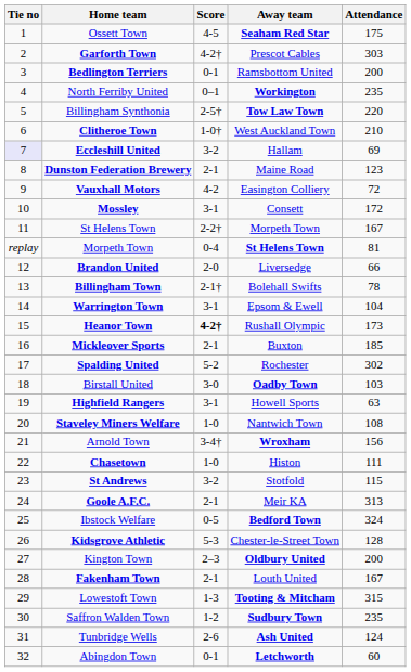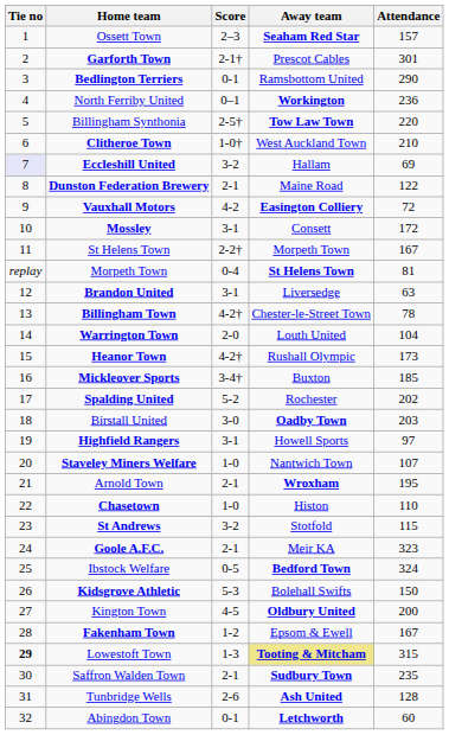Ossett Town | Score: 4-5 -> 2–3
Ossett Town | Attendance: 175 -> 157
Garforth Town | Score: 4-2† -> 2-1†
Garforth Town | Attendance: 303 -> 301
Bedlington Terriers | Attendance: 200 -> 290
North Ferriby United | Attendance: 235 -> 236
Dunston Federation Brewery | Attendance: 123 -> 122
Vauxhall Motors | Away team: normal -> bold
Brandon United | Score: 2-0 -> 3-1
Brandon United | Attendance: 66 -> 63
Billingham Town | Score: 2-1† -> 4-2†
Billingham Town | Away team: Bolehall Swifts -> Chester-le-Street Town
Warrington Town | Score: 3-1 -> 2-0
Warrington Town | Away team: Epsom & Ewell -> Louth United
Heanor Town | Score: bold -> normal
Mickleover Sports | Score: 2-1 -> 3-4†
Spalding United | Attendance: 302 -> 202
Birstall United | Attendance: 103 -> 203
Highfield Rangers | Attendance: 63 -> 97
Staveley Miners Welfare | Attendance: 108 -> 107
Arnold Town | Score: 3-4† -> 2-1
Arnold Town | Attendance: 156 -> 195
Chasetown | Attendance: 111 -> 110
Goole A.F.C. | Attendance: 313 -> 323
Kidsgrove Athletic | Away team: Chester-le-Street Town -> Bolehall Swifts
Kidsgrove Athletic | Attendance: 128 -> 150
Kington Town | Score: 2–3 -> 4-5
Fakenham Town | Score: 2-1 -> 1-2
Fakenham Town | Away team: Louth United -> Epsom & Ewell
Lowestoft Town | Tie no: normal -> bold
Lowestoft Town | Away team: no background -> khaki background
Saffron Walden Town | Score: 1-2 -> 2-1
Tunbridge Wells | Attendance: 124 -> 128
